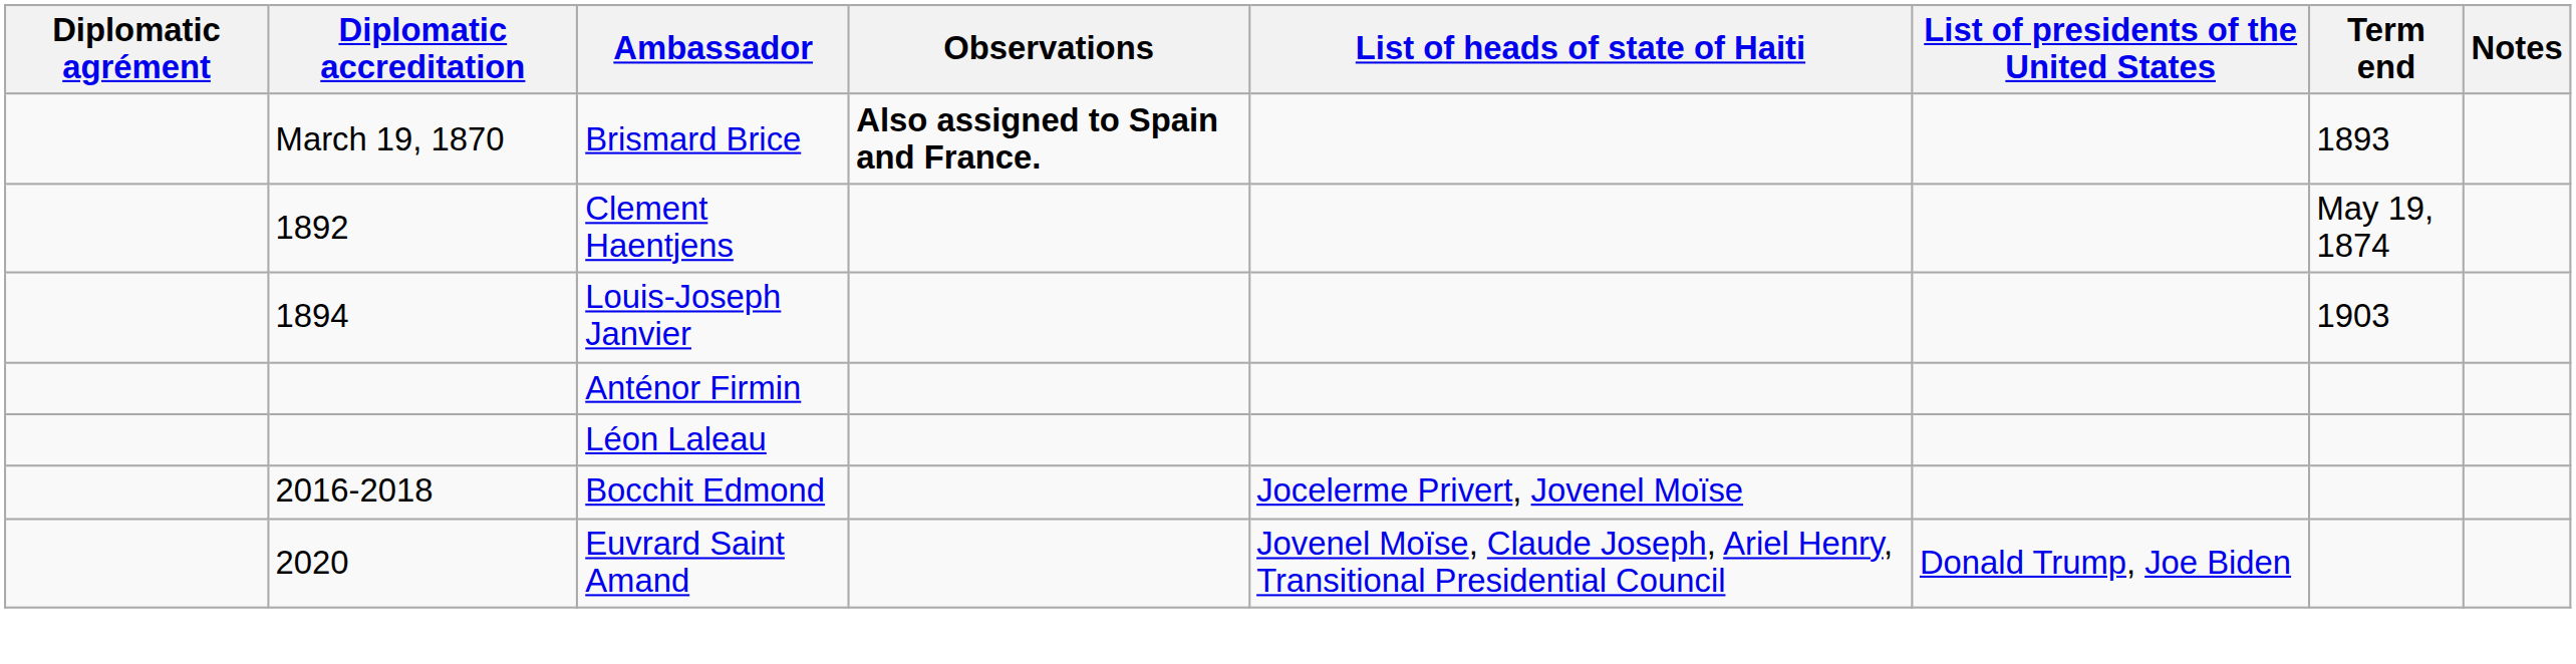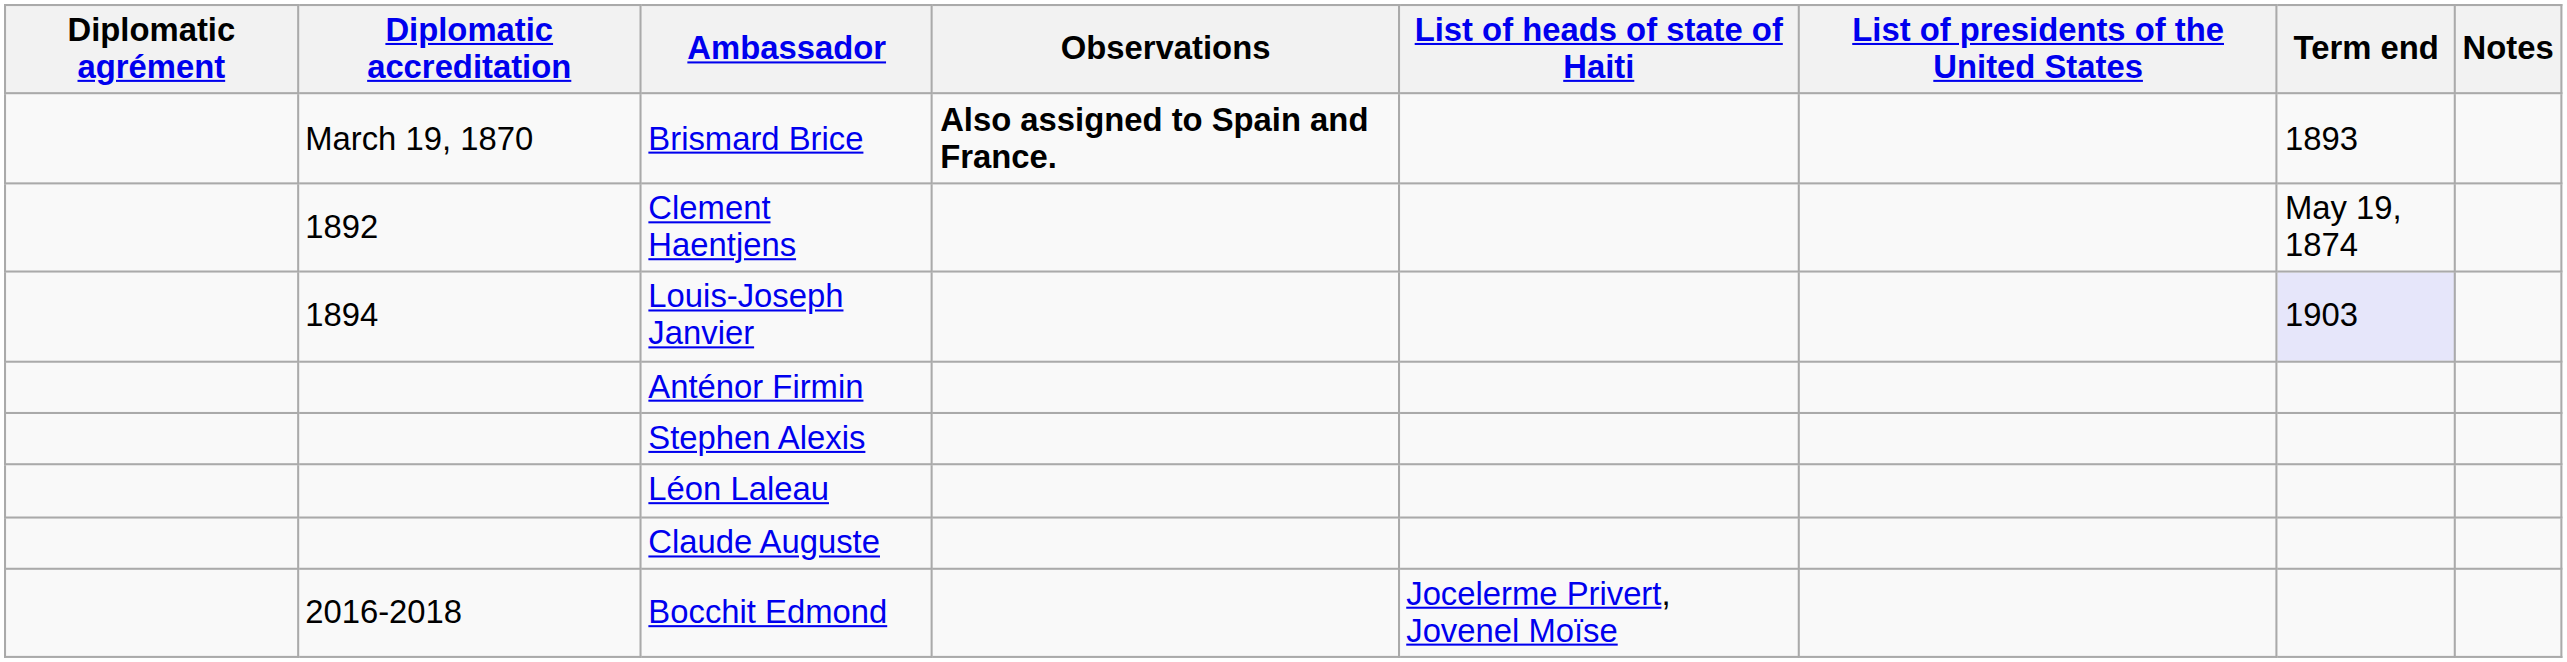Louis-Joseph Janvier | Term end: no background -> lavender background
+ row: Stephen Alexis
+ row: Claude Auguste
- row: 2020 | Euvrard Saint Amand | Jovenel Moïse, Claude Joseph, Ariel Henry, Transitional Presidential Council | Donald Trump, Joe Biden
